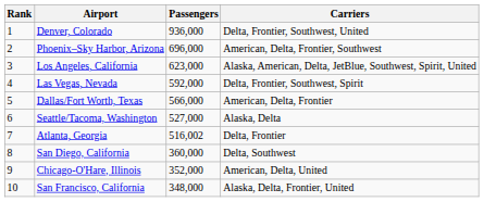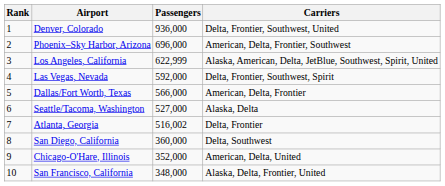Los Angeles, California | Passengers: 623,000 -> 622,999
